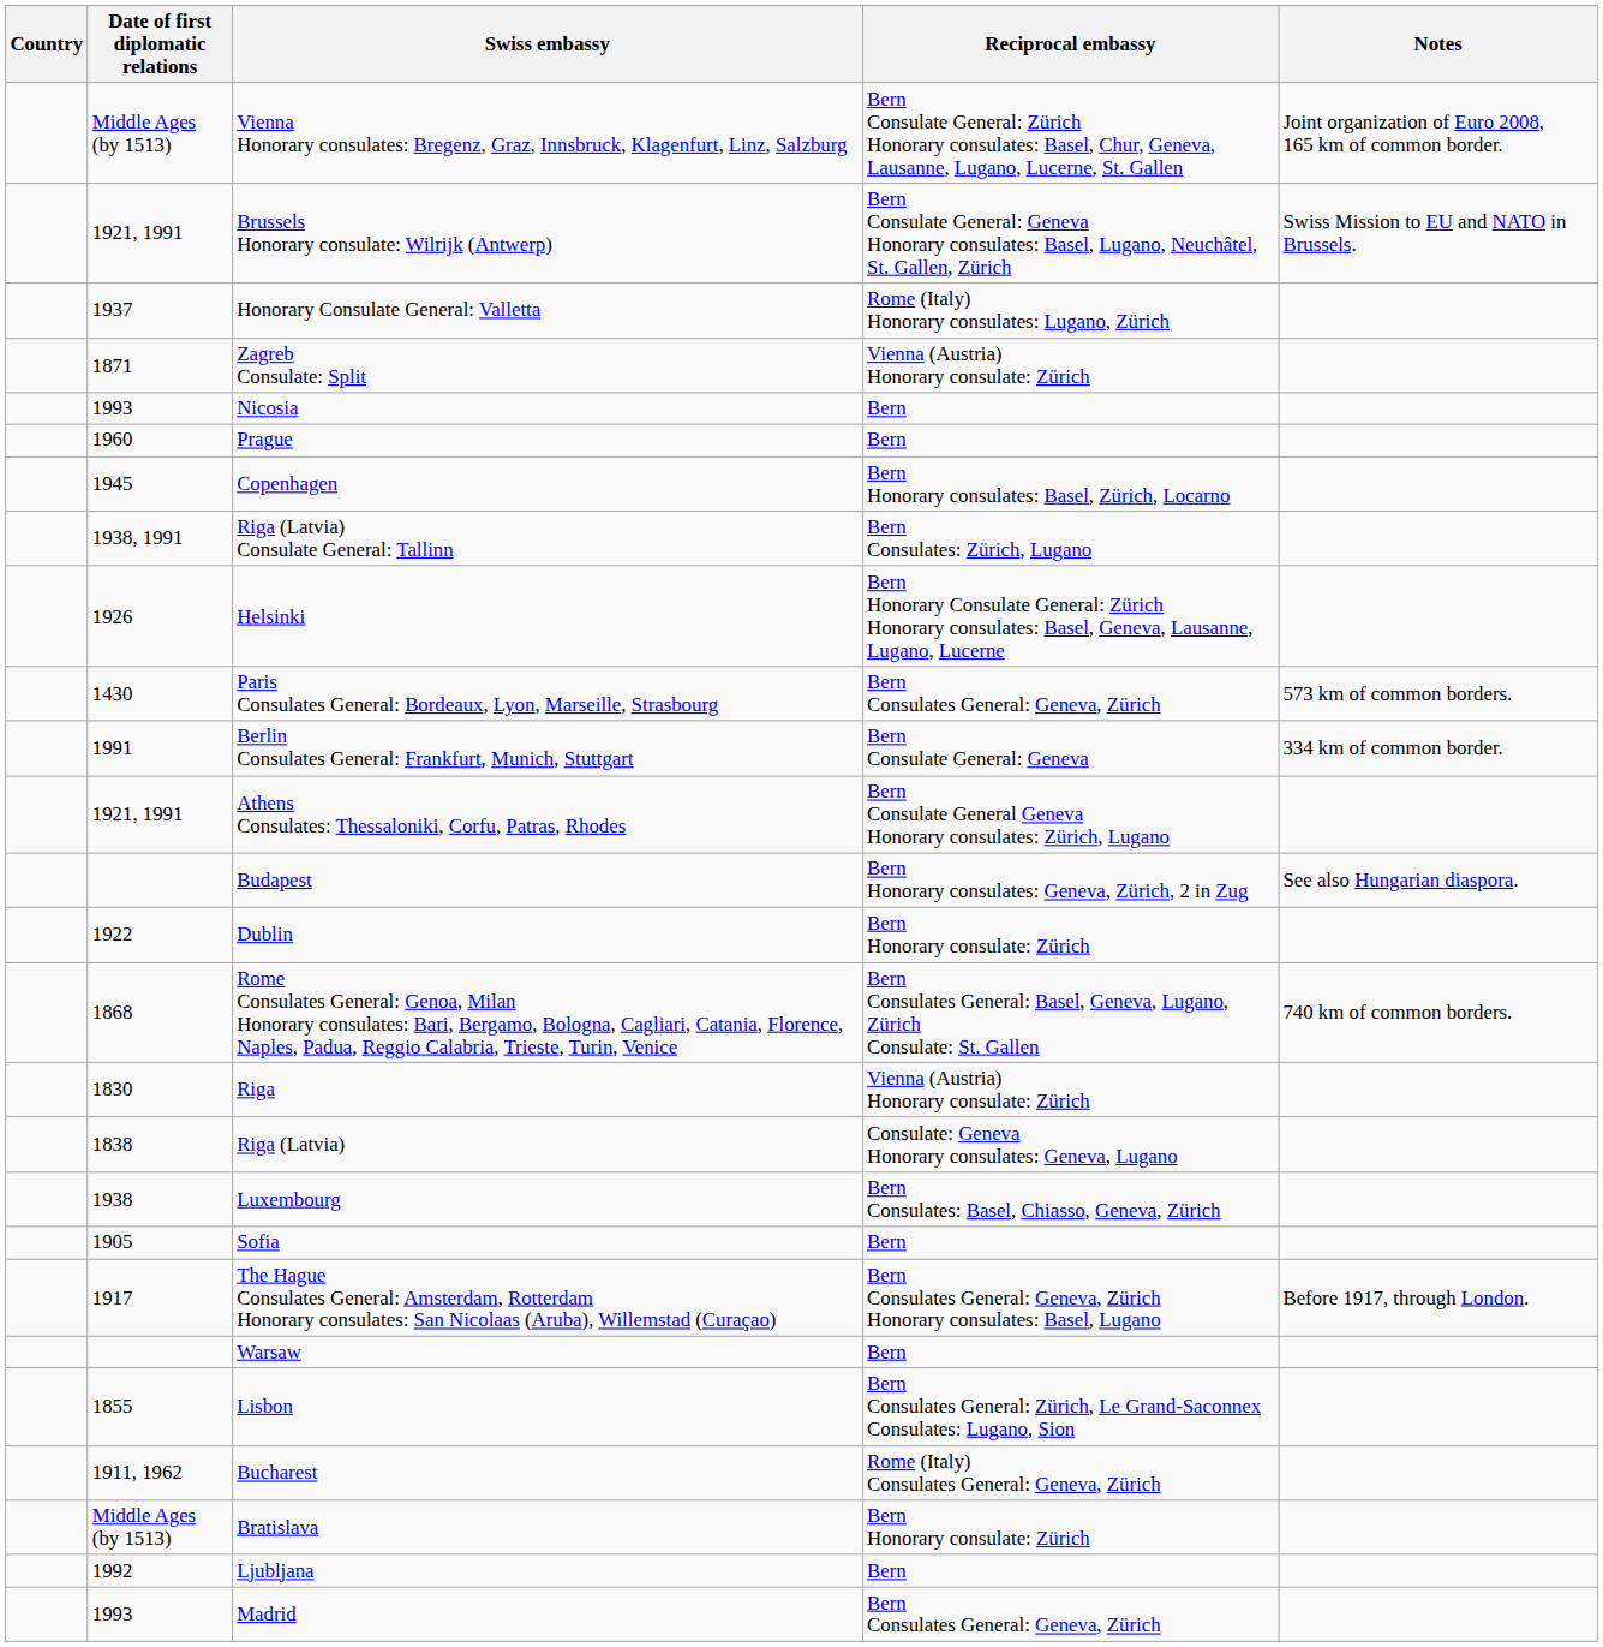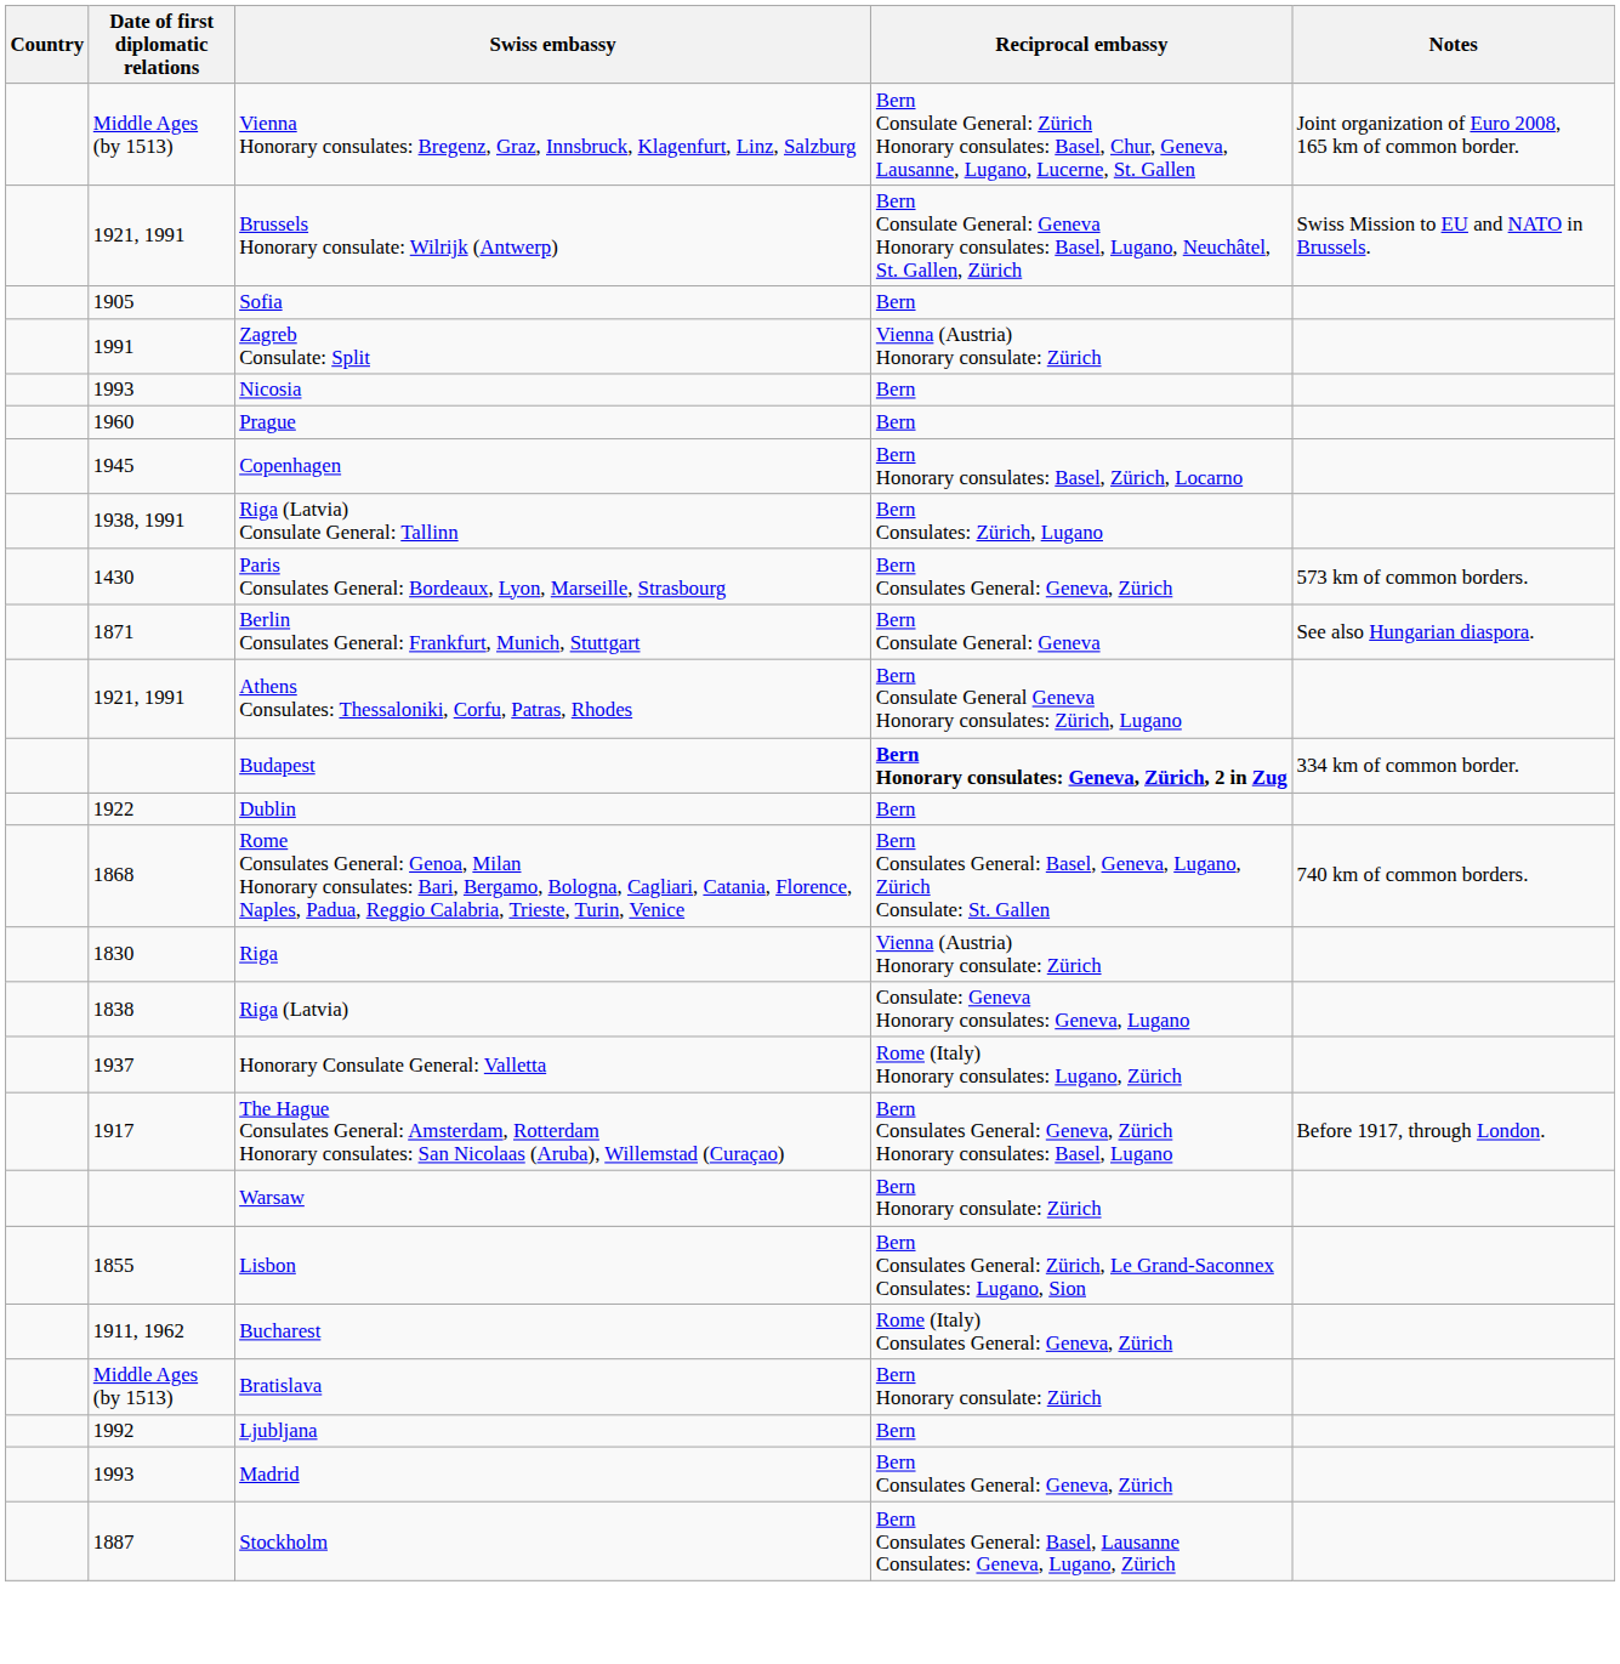rows swapped: Sofia <-> Honorary Consulate General: Valletta
Zagreb Consulate: Split | Date of first diplomatic relations: 1871 -> 1991
- row: 1926 | Helsinki | Bern Honorary Consulate General: Zürich Honorary consulates: Basel, Geneva, Lausanne, Lugano, Lucerne
Berlin Consulates General: Frankfurt, Munich, Stuttgart | Date of first diplomatic relations: 1991 -> 1871
Berlin Consulates General: Frankfurt, Munich, Stuttgart | Notes: 334 km of common border. -> See also Hungarian diaspora.
Budapest | Reciprocal embassy: normal -> bold
Budapest | Notes: See also Hungarian diaspora. -> 334 km of common border.
Dublin | Reciprocal embassy: Bern Honorary consulate: Zürich -> Bern
- row: 1938 | Luxembourg | Bern Consulates: Basel, Chiasso, Geneva, Zürich
Warsaw | Reciprocal embassy: Bern -> Bern Honorary consulate: Zürich
+ row: 1887 | Stockholm | Bern Consulates General: Basel, Lausanne Consulates: Geneva, Lugano, Zürich
